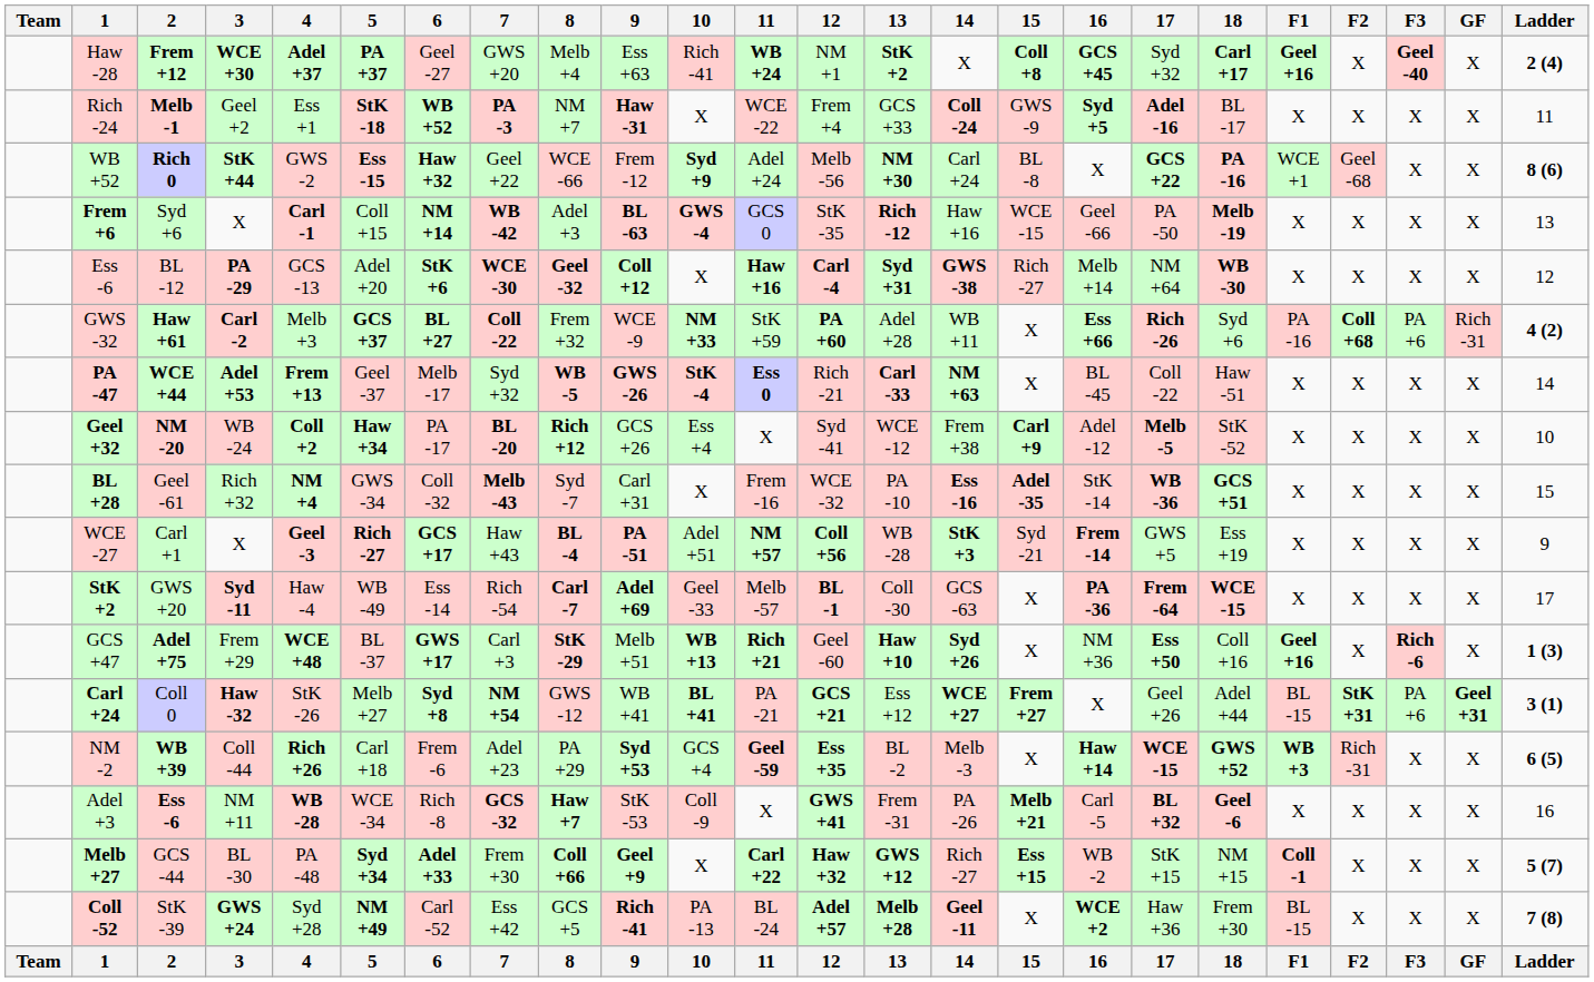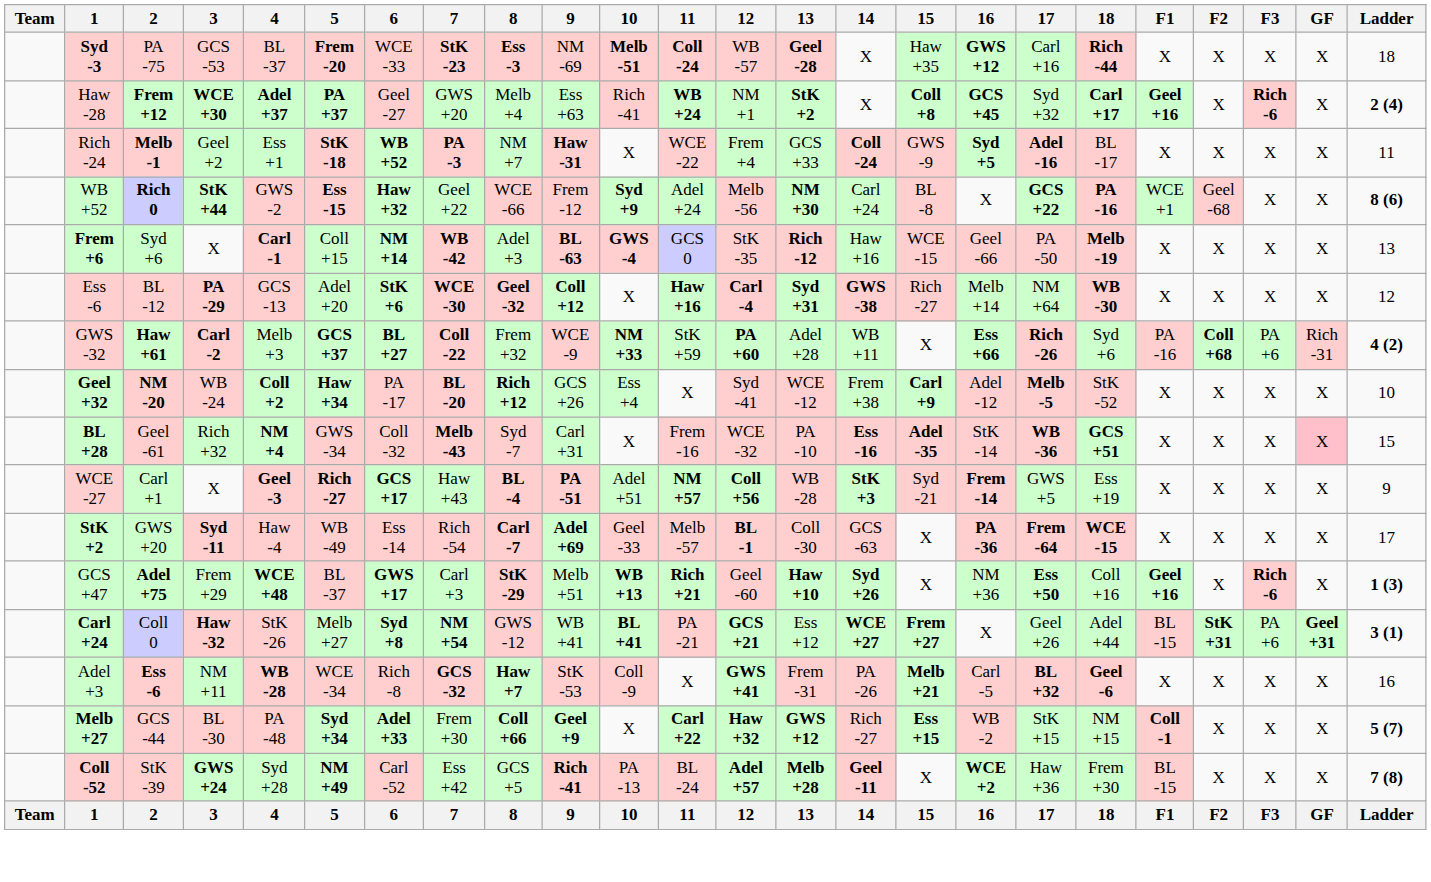+ row: Syd -3 | PA -75 | GCS -53 | BL -37 | Frem -20 | WCE -33 | StK -23 | Ess -3 | NM -69 | Melb -51 | Coll -24 | WB -57 | Geel -28 | X | Haw +35 | GWS +12 | Carl +16 | Rich -44 | X | X | X | X | 18
Haw -28 | F3: Geel -40 -> Rich -6
- row: PA -47 | WCE +44 | Adel +53 | Frem +13 | Geel -37 | Melb -17 | Syd +32 | WB -5 | GWS -26 | StK -4 | Ess 0 | Rich -21 | Carl -33 | NM +63 | X | BL -45 | Coll -22 | Haw -51 | X | X | X | X | 14
BL +28 | GF: no background -> pink background
- row: NM -2 | WB +39 | Coll -44 | Rich +26 | Carl +18 | Frem -6 | Adel +23 | PA +29 | Syd +53 | GCS +4 | Geel -59 | Ess +35 | BL -2 | Melb -3 | X | Haw +14 | WCE -15 | GWS +52 | WB +3 | Rich -31 | X | X | 6 (5)
